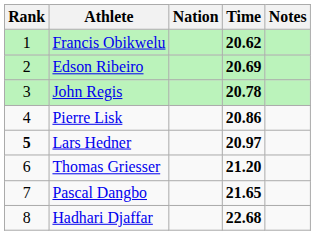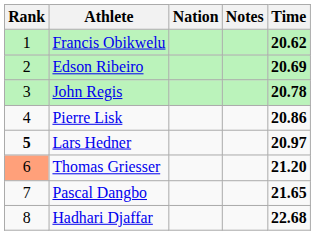columns swapped: Time <-> Notes
Thomas Griesser | Rank: no background -> lightsalmon background
